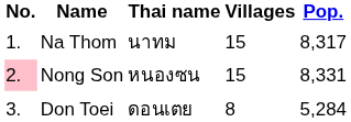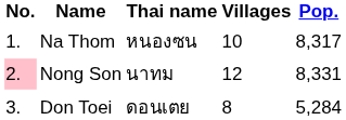Na Thom | Thai name: นาทม -> หนองซน
Na Thom | Villages: 15 -> 10
Nong Son | Thai name: หนองซน -> นาทม
Nong Son | Villages: 15 -> 12
